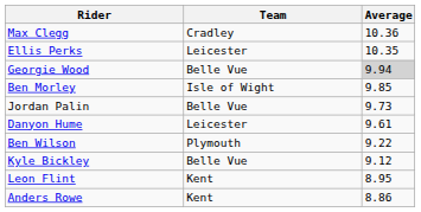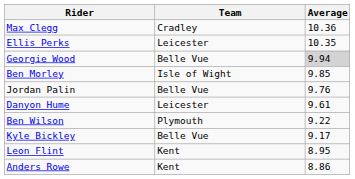Jordan Palin | Average: 9.73 -> 9.76
Kyle Bickley | Average: 9.12 -> 9.17
